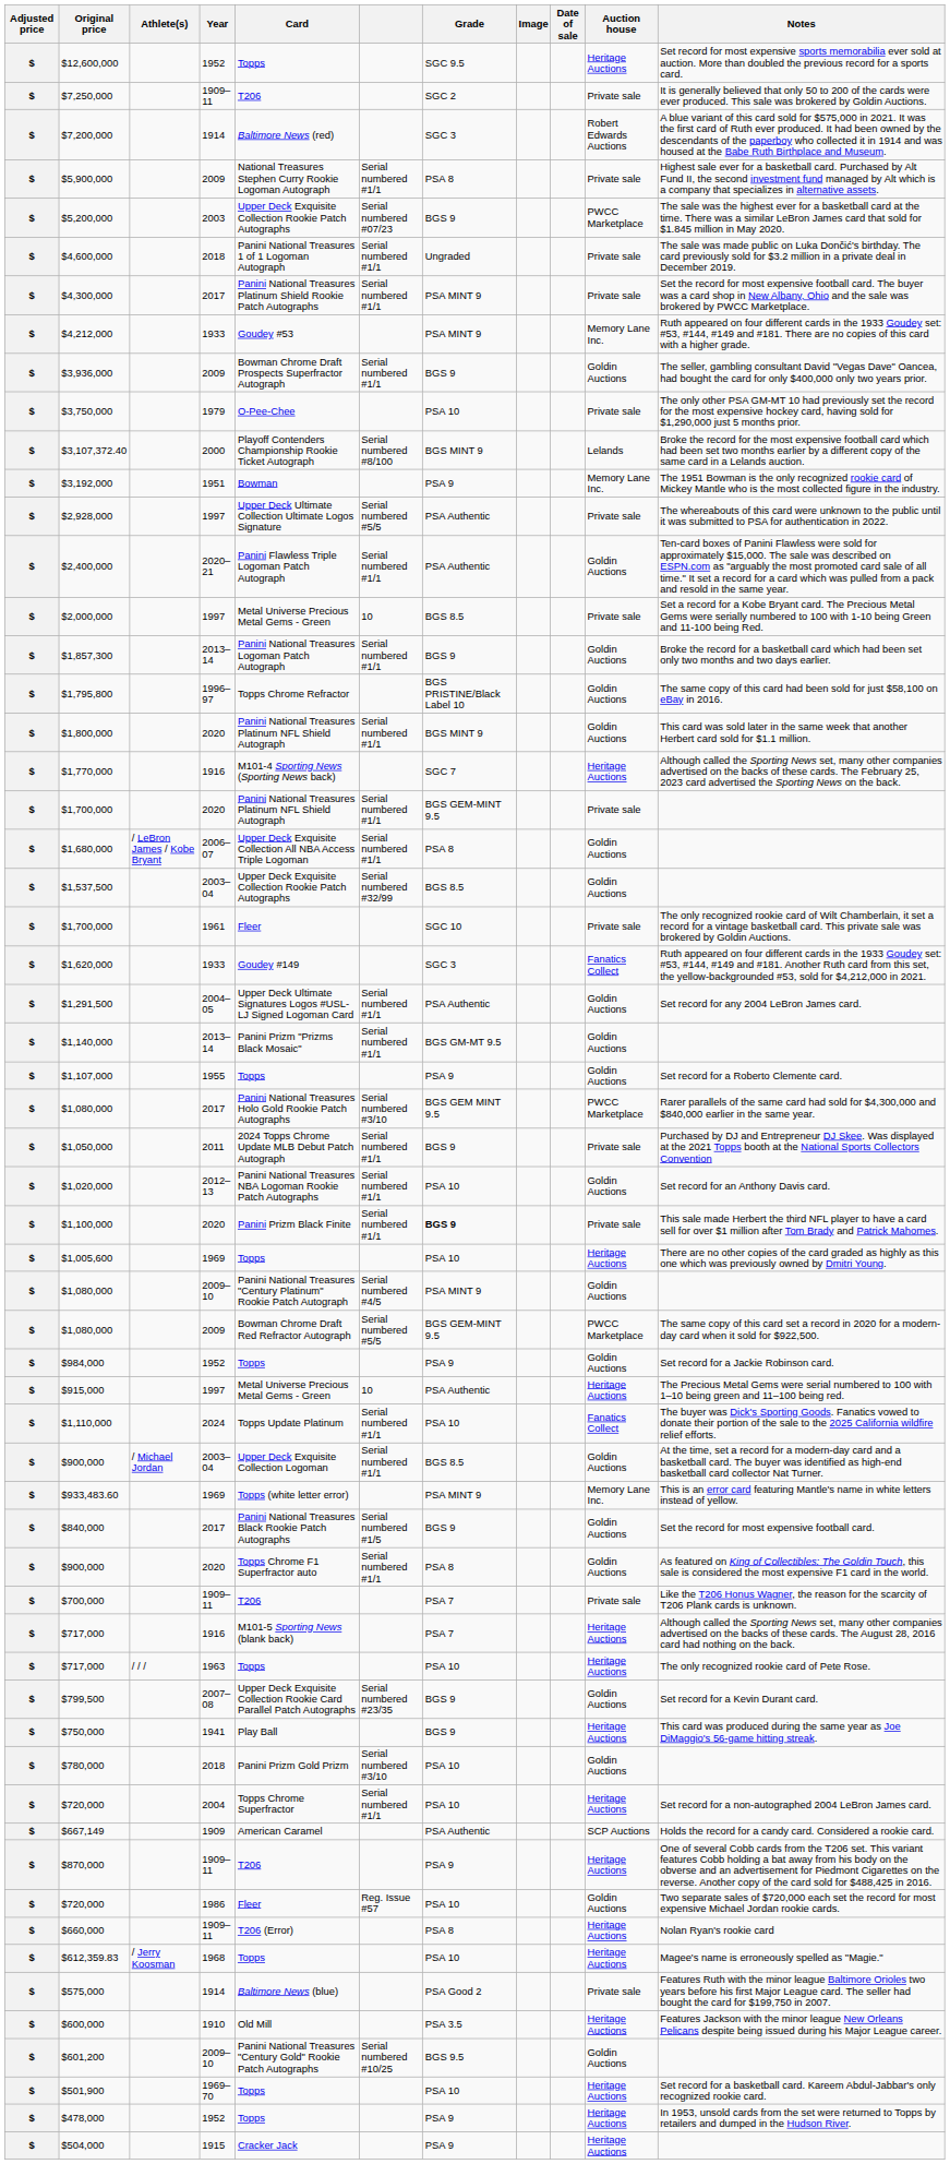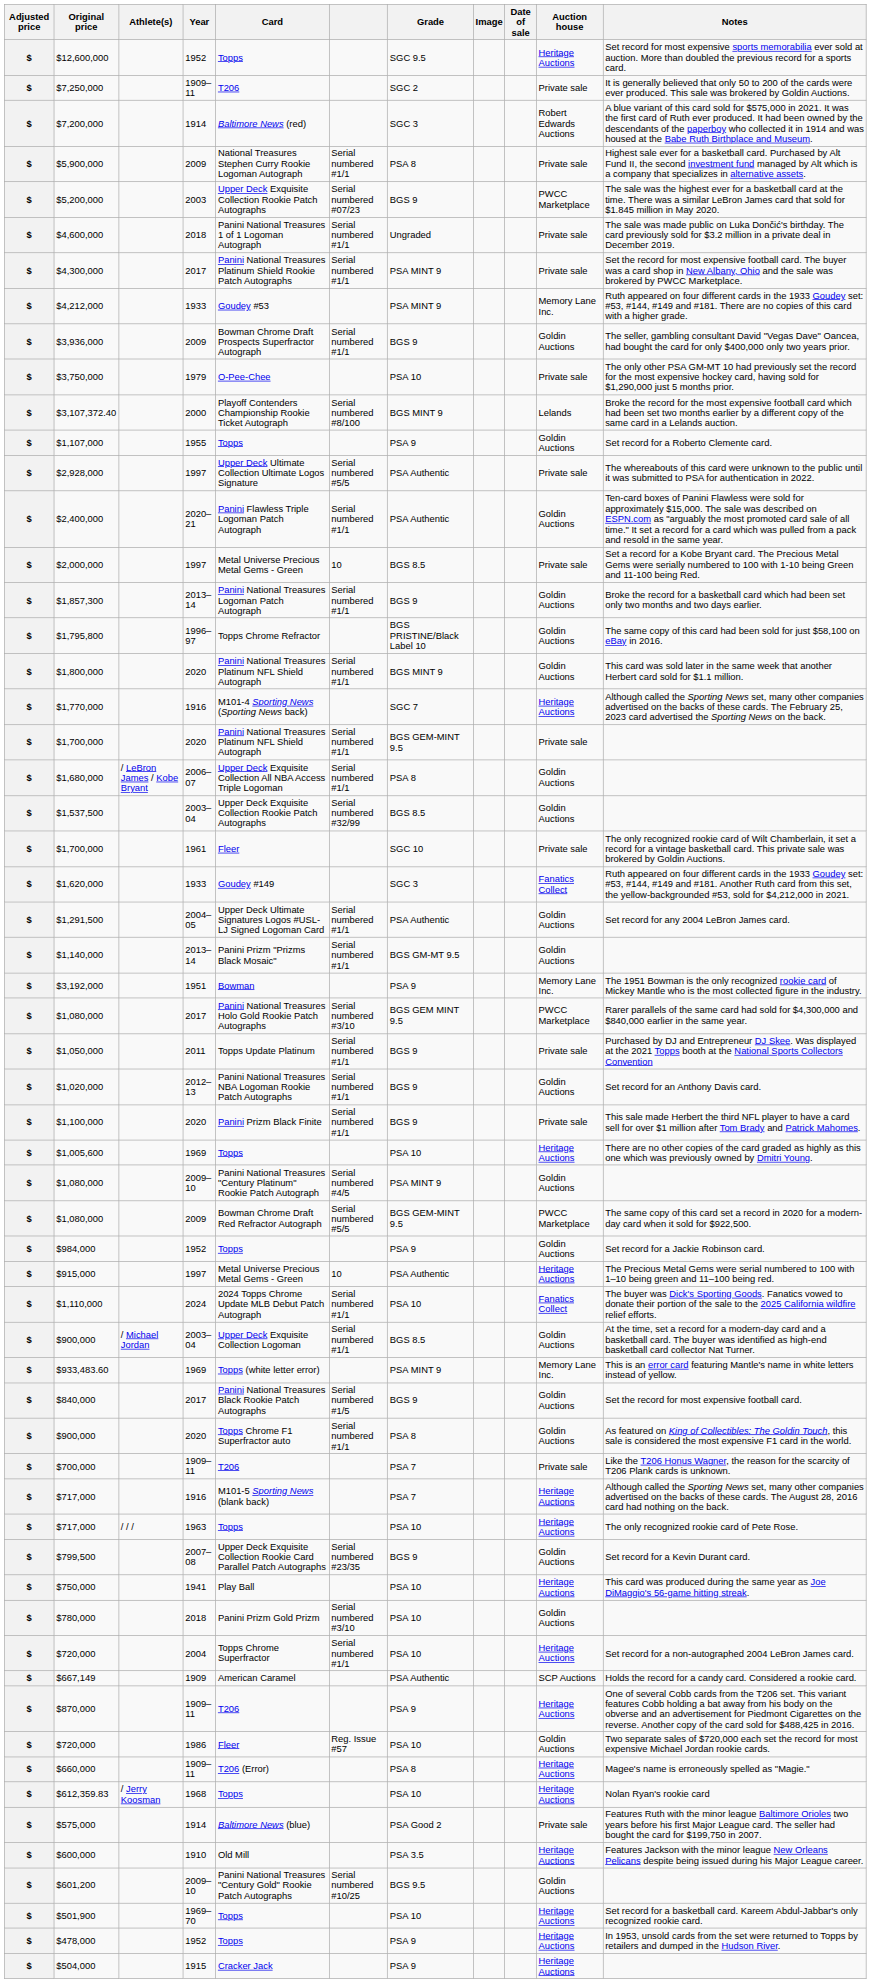rows swapped: $3,192,000 <-> $1,107,000
$1,050,000 | Card: 2024 Topps Chrome Update MLB Debut Patch Autograph -> Topps Update Platinum
$1,020,000 | Grade: PSA 10 -> BGS 9
$1,100,000 | Grade: bold -> normal
$1,110,000 | Card: Topps Update Platinum -> 2024 Topps Chrome Update MLB Debut Patch Autograph
$750,000 | Grade: BGS 9 -> PSA 10
$660,000 | Notes: Nolan Ryan's rookie card -> Magee's name is erroneously spelled as "Magie."
$612,359.83 | Notes: Magee's name is erroneously spelled as "Magie." -> Nolan Ryan's rookie card
